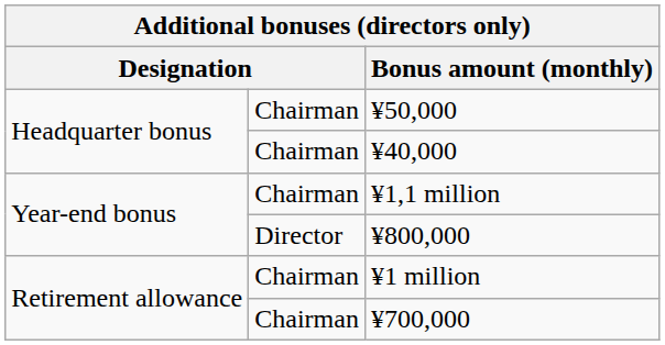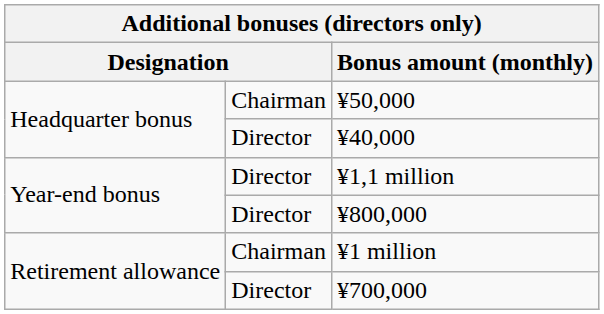¥40,000 | column 2: Chairman -> Director
¥1,1 million | column 2: Chairman -> Director
¥700,000 | column 2: Chairman -> Director
